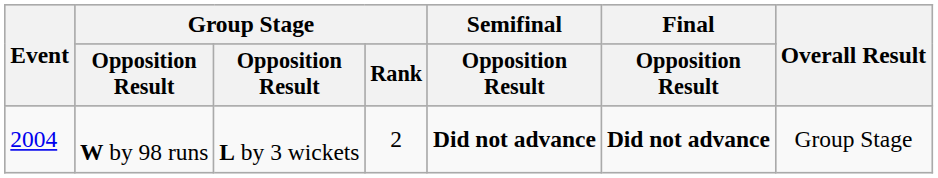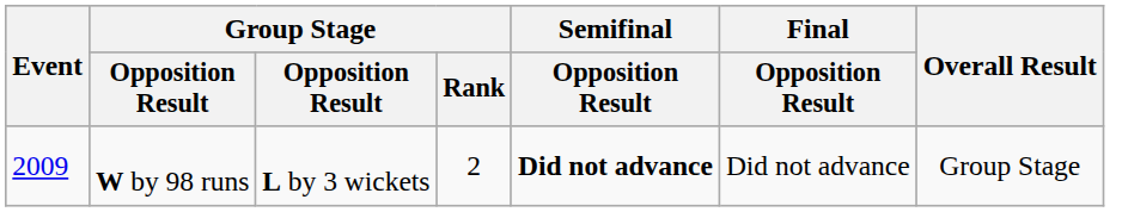W by 98 runs | Event: 2004 -> 2009
W by 98 runs | Final / Opposition Result: bold -> normal
